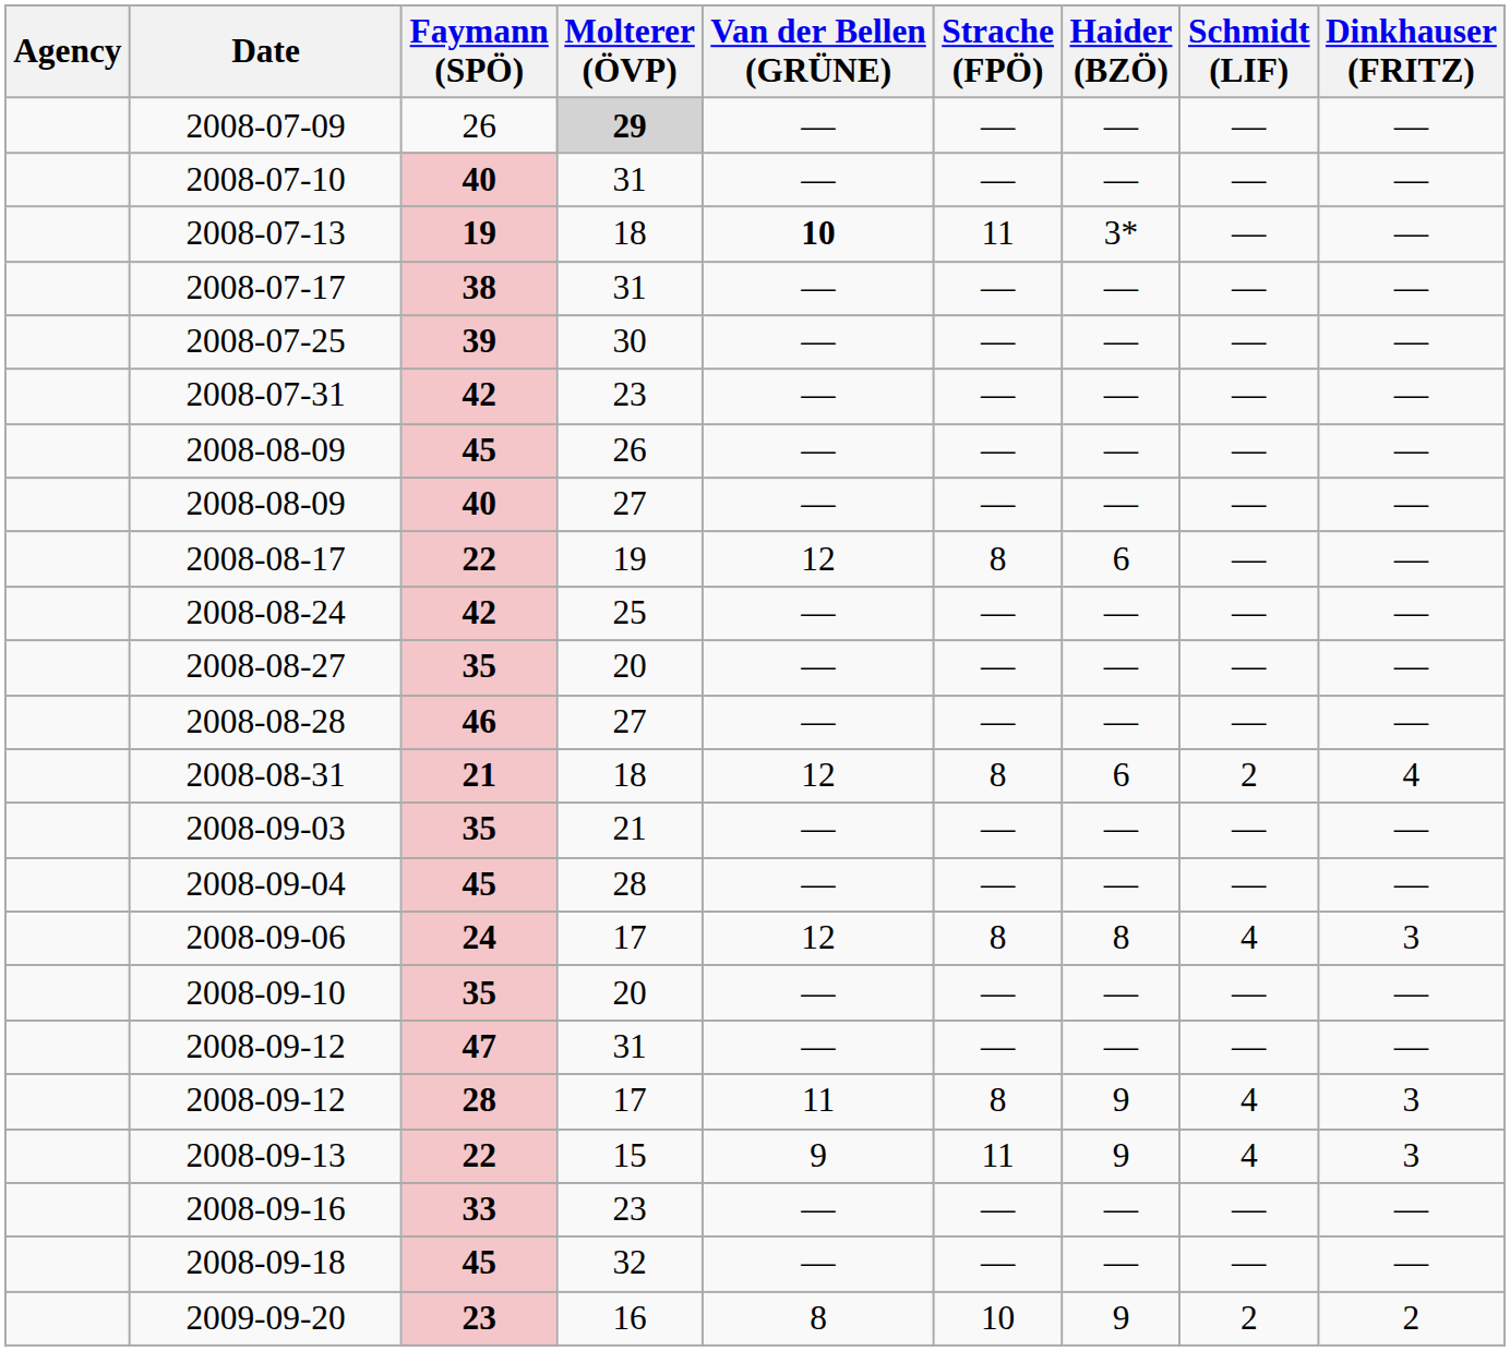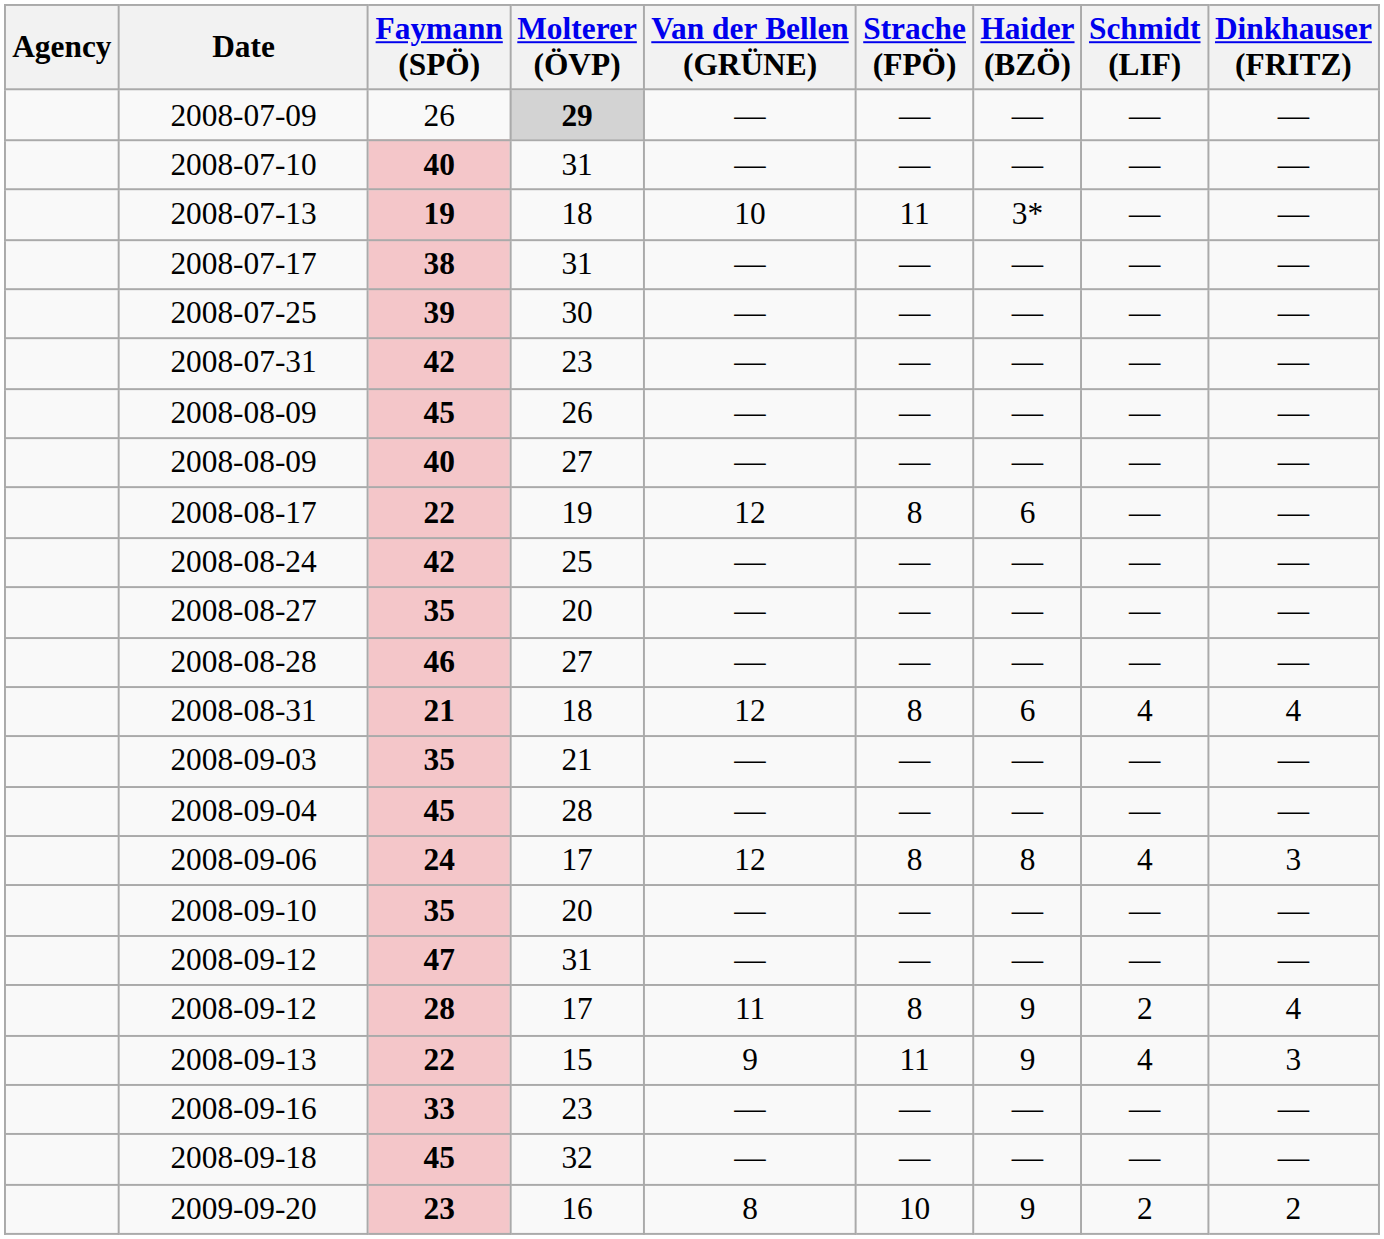2008-07-13 | Van der Bellen (GRÜNE): bold -> normal
2008-08-31 | Schmidt (LIF): 2 -> 4
2008-09-12 / 28 | Schmidt (LIF): 4 -> 2
2008-09-12 / 28 | Dinkhauser (FRITZ): 3 -> 4
